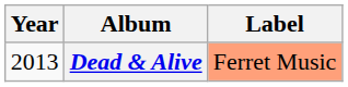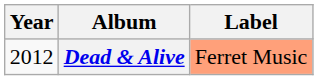Dead & Alive | Year: 2013 -> 2012
